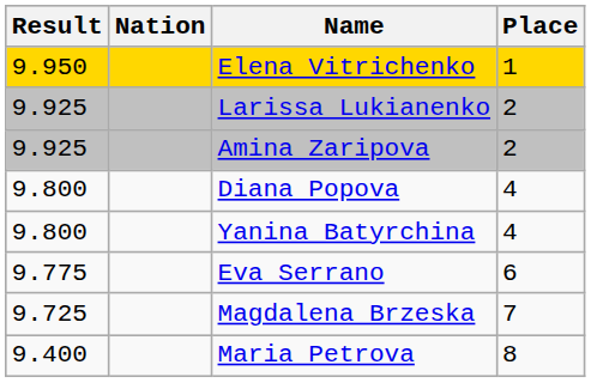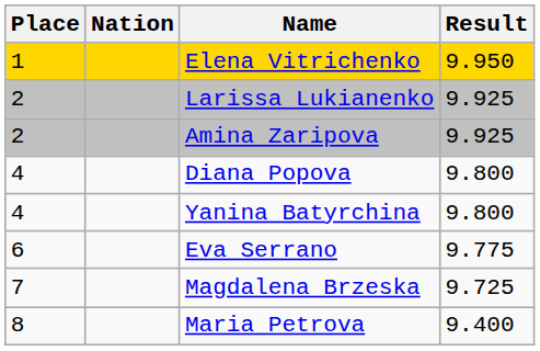columns swapped: Place <-> Result
